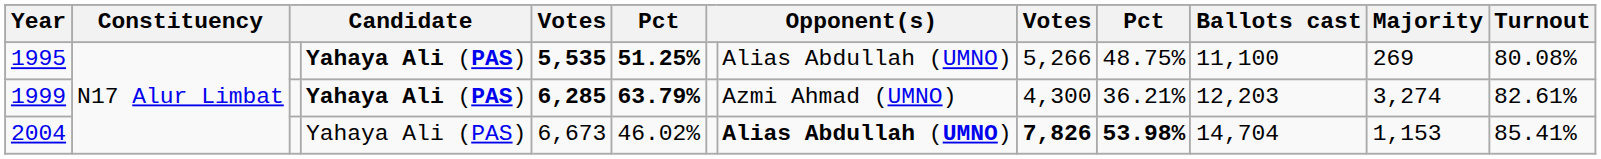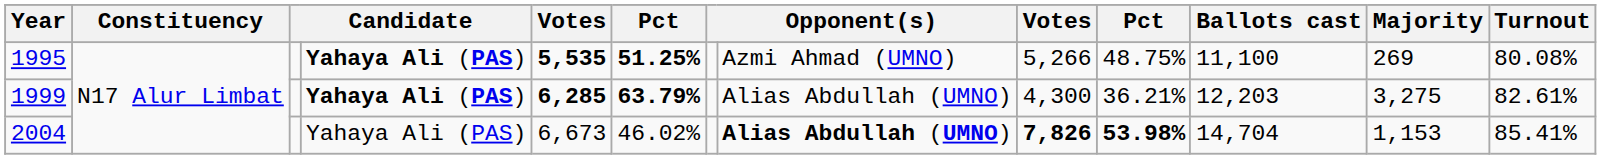1995 | column 8: Alias Abdullah (UMNO) -> Azmi Ahmad (UMNO)
1999 | column 8: Azmi Ahmad (UMNO) -> Alias Abdullah (UMNO)
1999 | Majority: 3,274 -> 3,275
